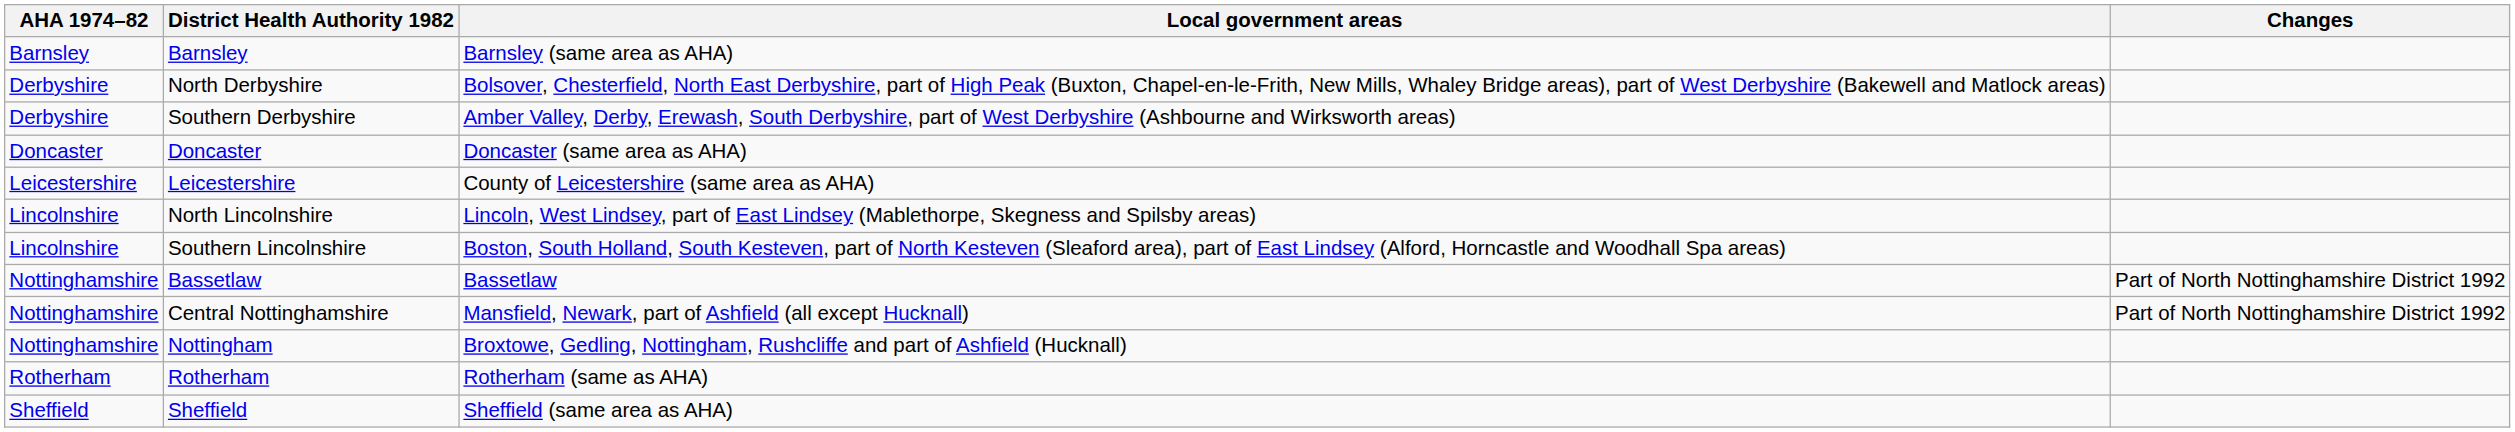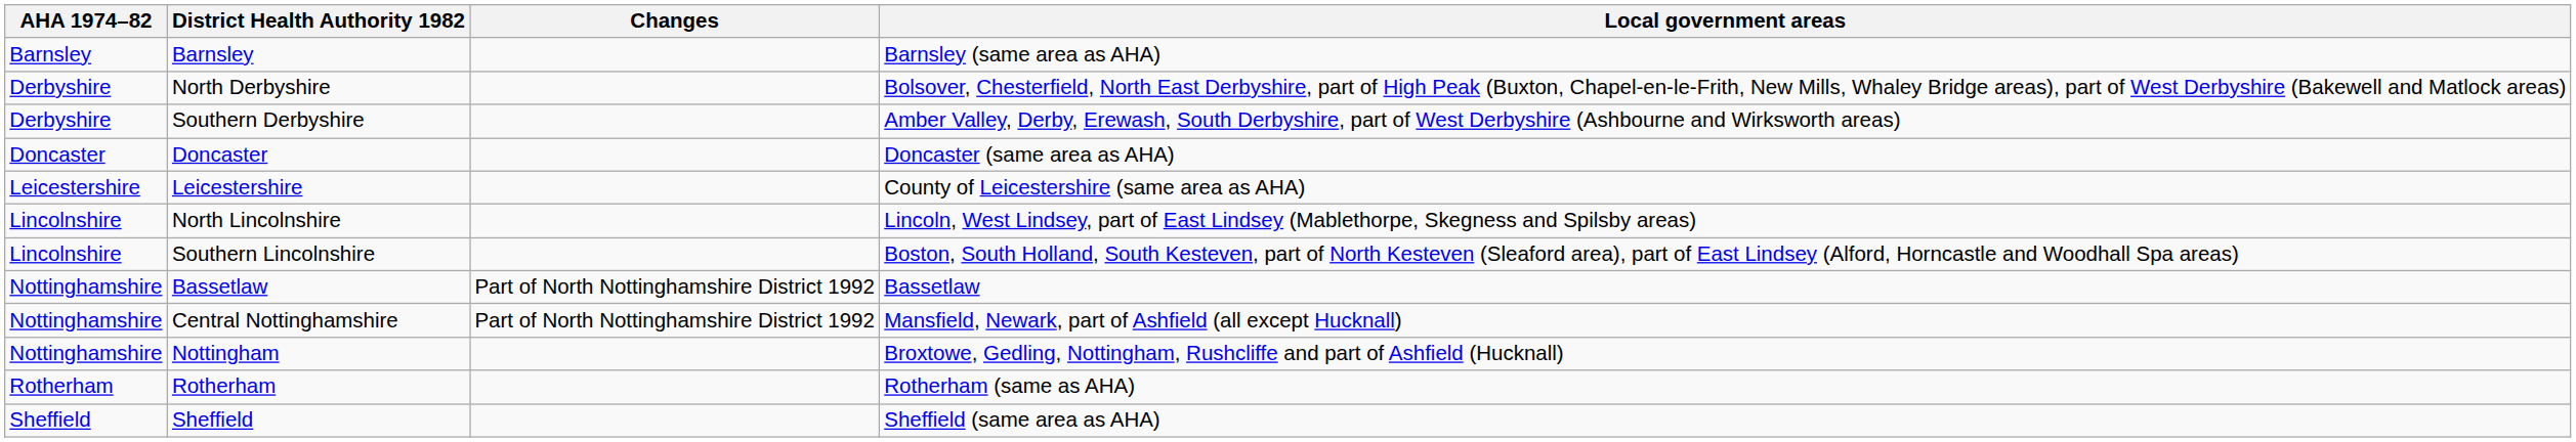columns swapped: Local government areas <-> Changes
